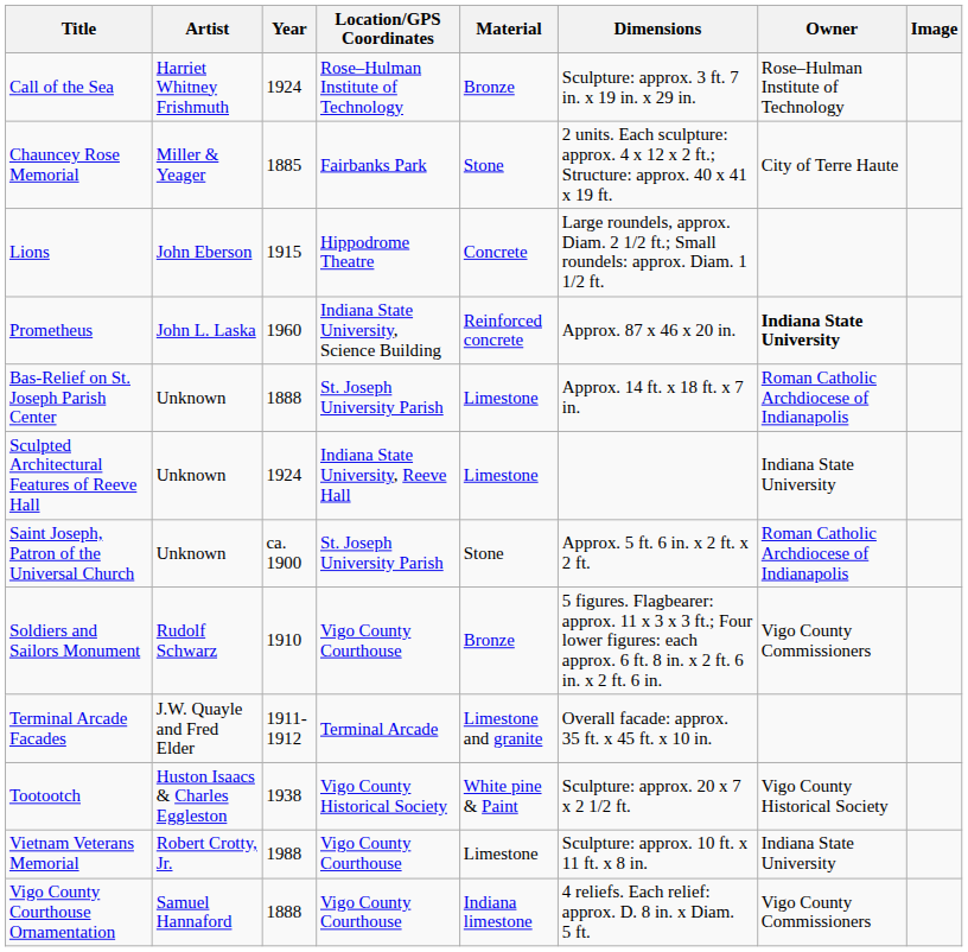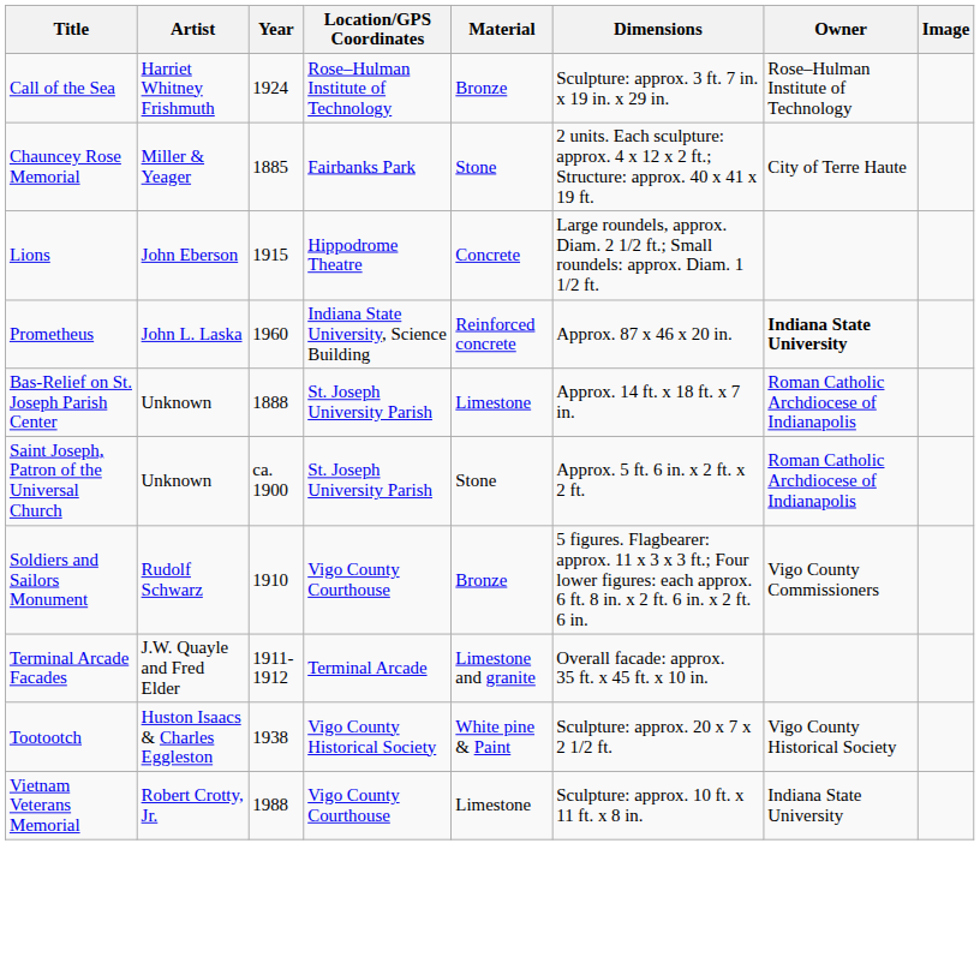- row: Sculpted Architectural Features of Reeve Hall | Unknown | 1924 | Indiana State University, Reeve Hall | Limestone | Indiana State University
- row: Vigo County Courthouse Ornamentation | Samuel Hannaford | 1888 | Vigo County Courthouse | Indiana limestone | 4 reliefs. Each relief: approx. D. 8 in. x Diam. 5 ft. | Vigo County Commissioners
